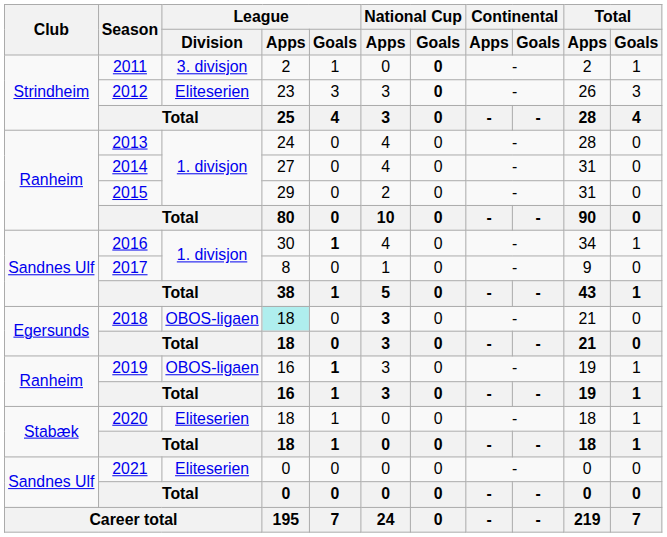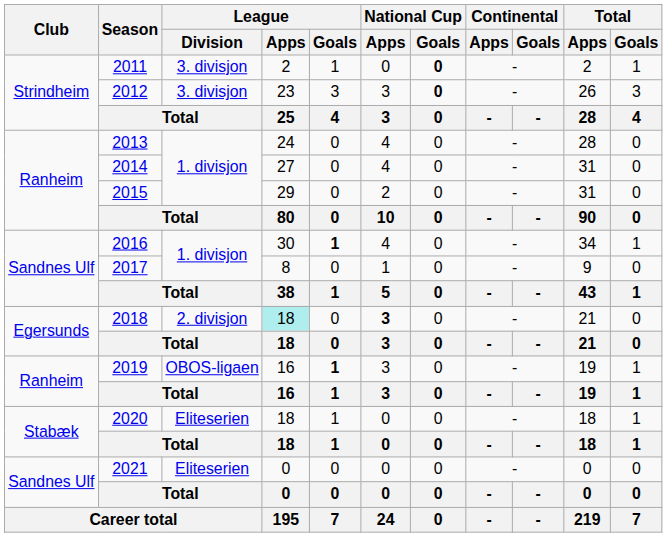2012 | League / Division: Eliteserien -> 3. divisjon
2018 | League / Division: OBOS-ligaen -> 2. divisjon
